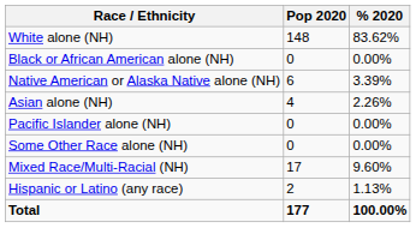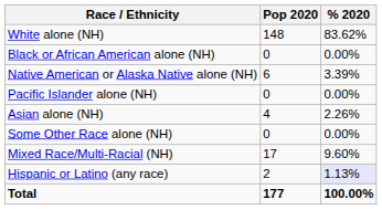rows swapped: Asian alone (NH) <-> Pacific Islander alone (NH)
Hispanic or Latino (any race) | % 2020: no background -> lavender background
